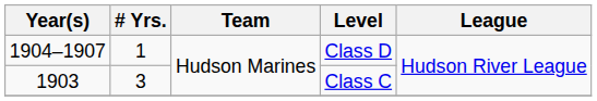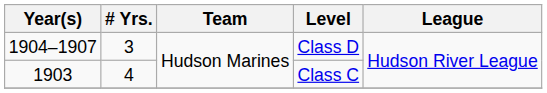Class D | # Yrs.: 1 -> 3
Class C | # Yrs.: 3 -> 4
